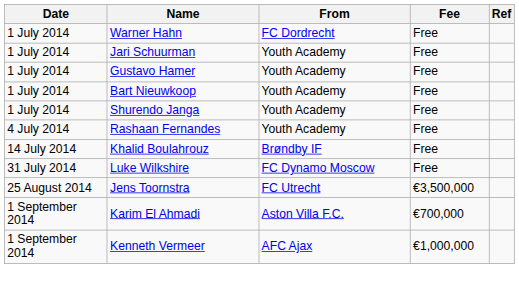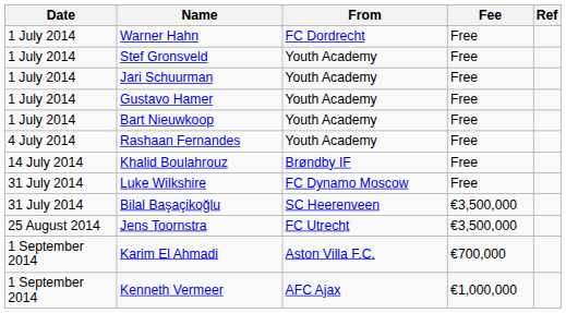+ row: 1 July 2014 | Stef Gronsveld | Youth Academy | Free
- row: 1 July 2014 | Shurendo Janga | Youth Academy | Free
+ row: 31 July 2014 | Bilal Başaçikoğlu | SC Heerenveen | €3,500,000
